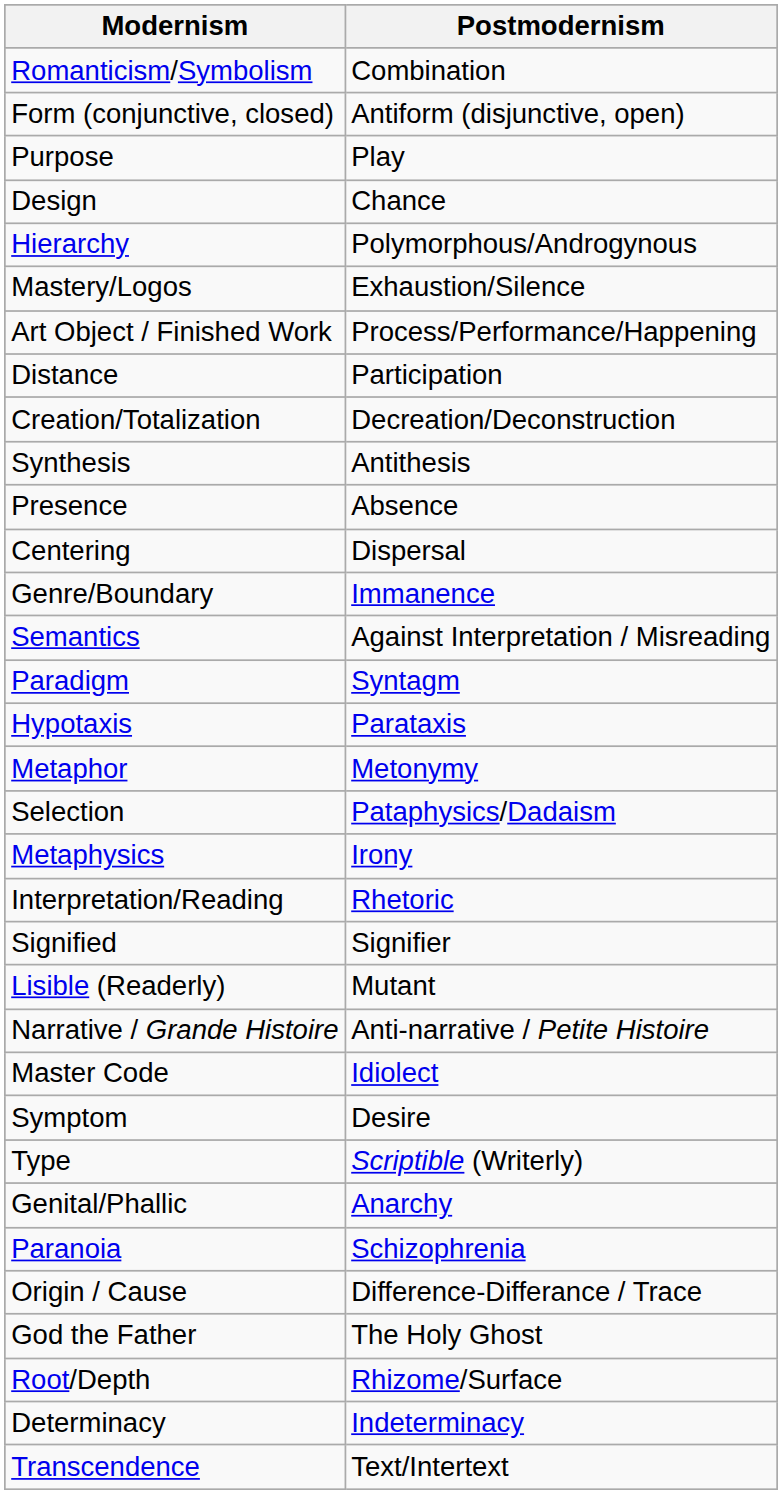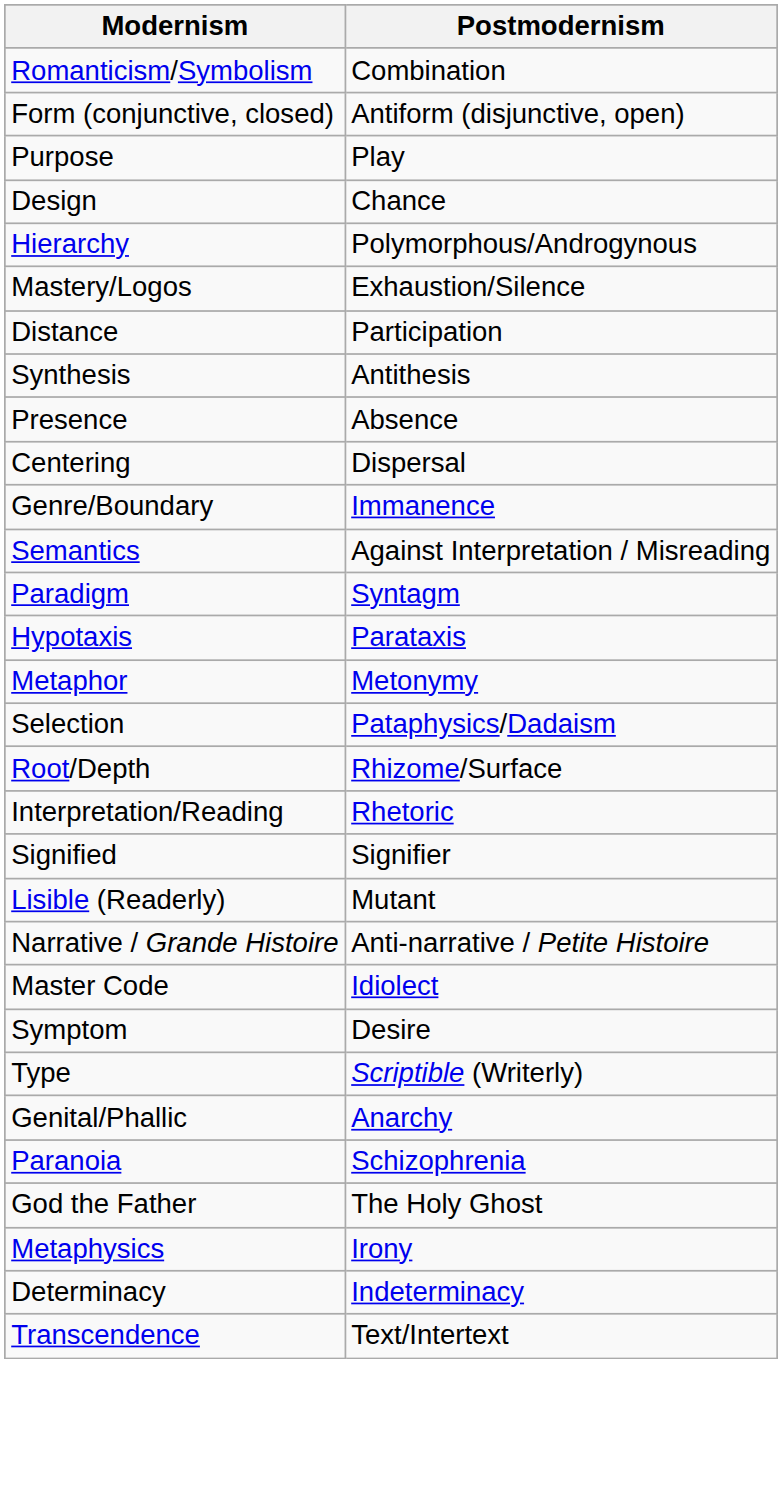- row: Art Object / Finished Work | Process/Performance/Happening
- row: Creation/Totalization | Decreation/Deconstruction
rows swapped: Root/Depth <-> Metaphysics
- row: Origin / Cause | Difference-Differance / Trace
